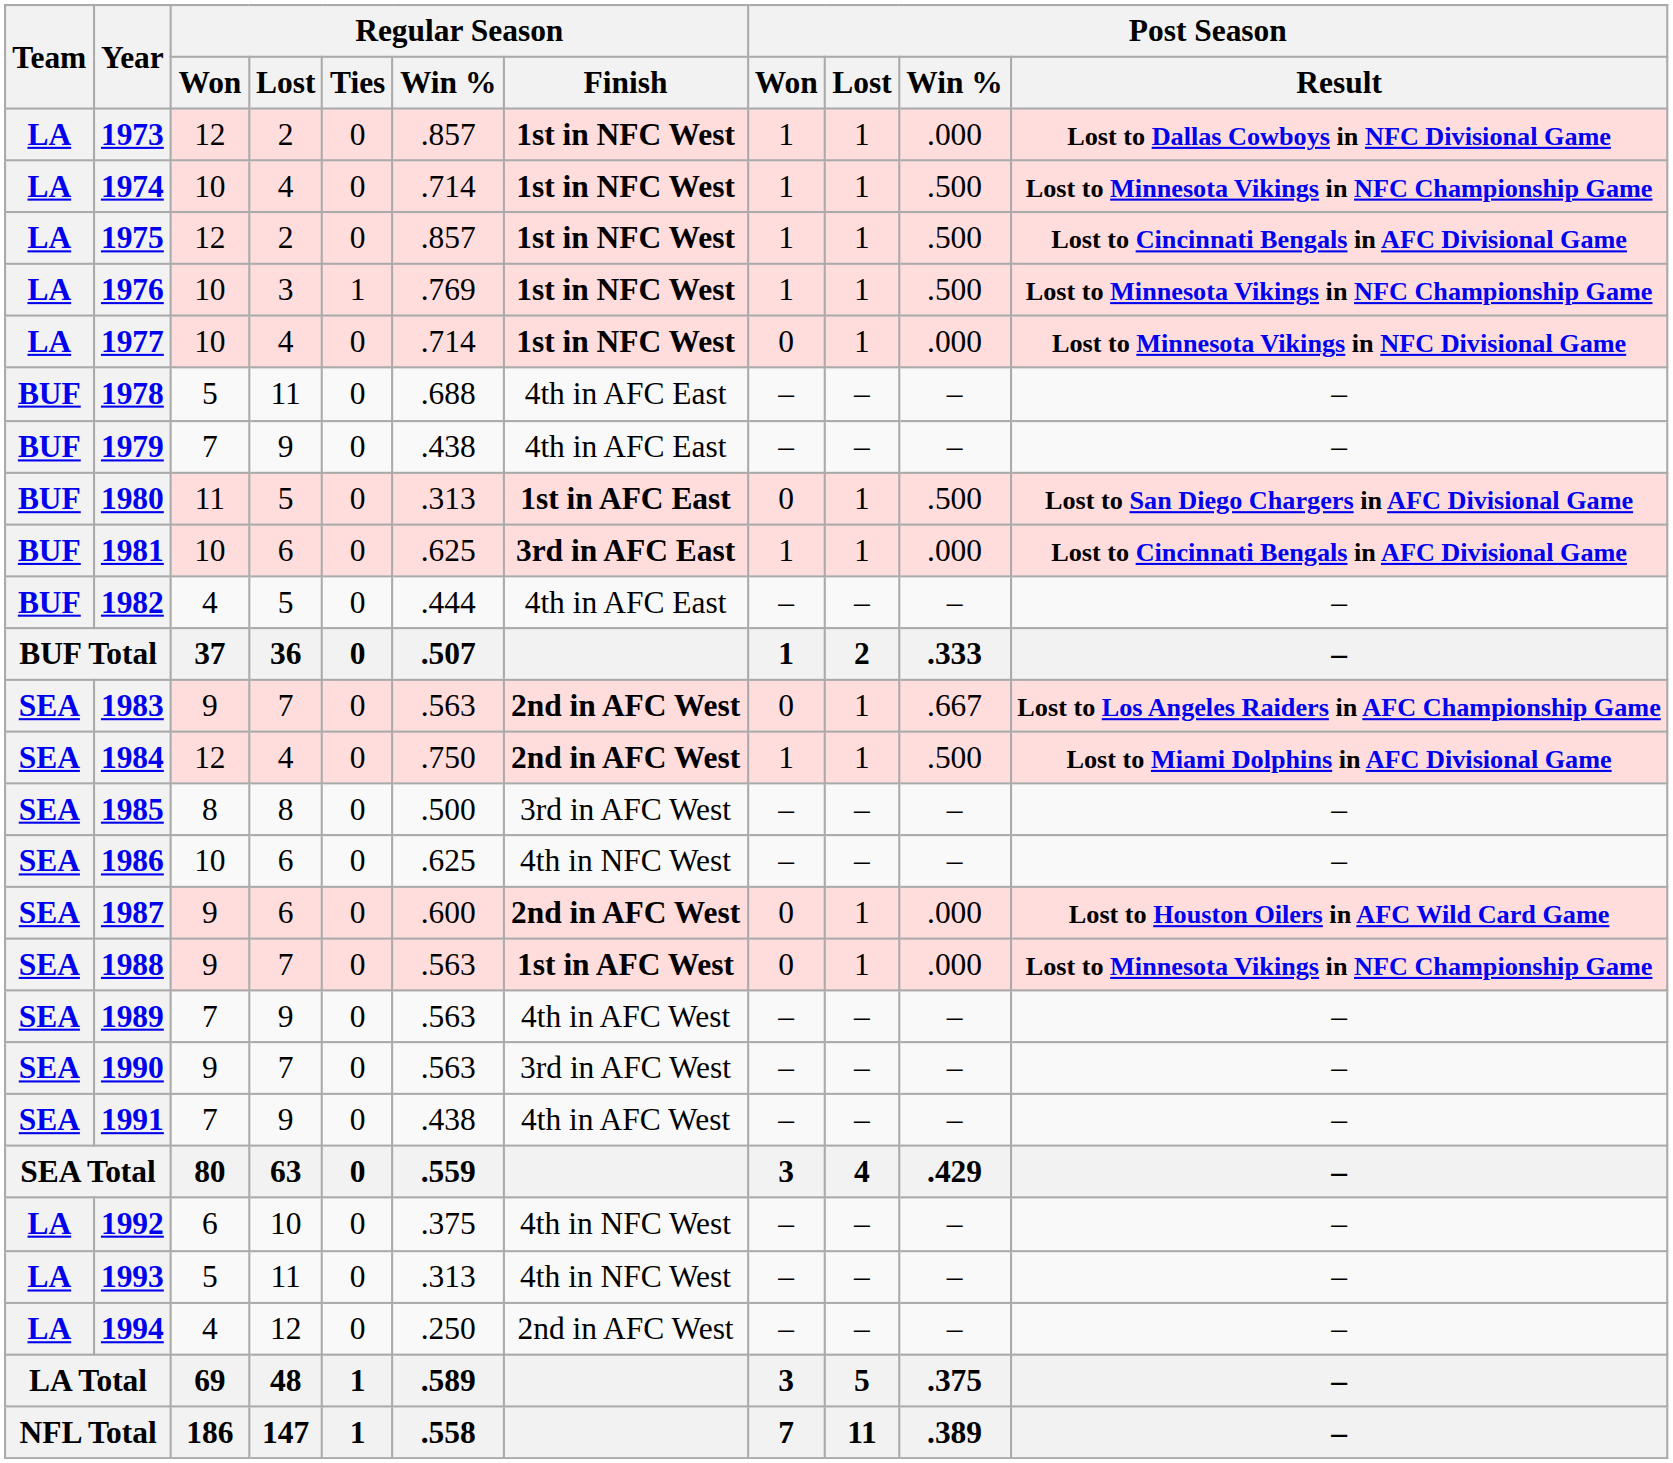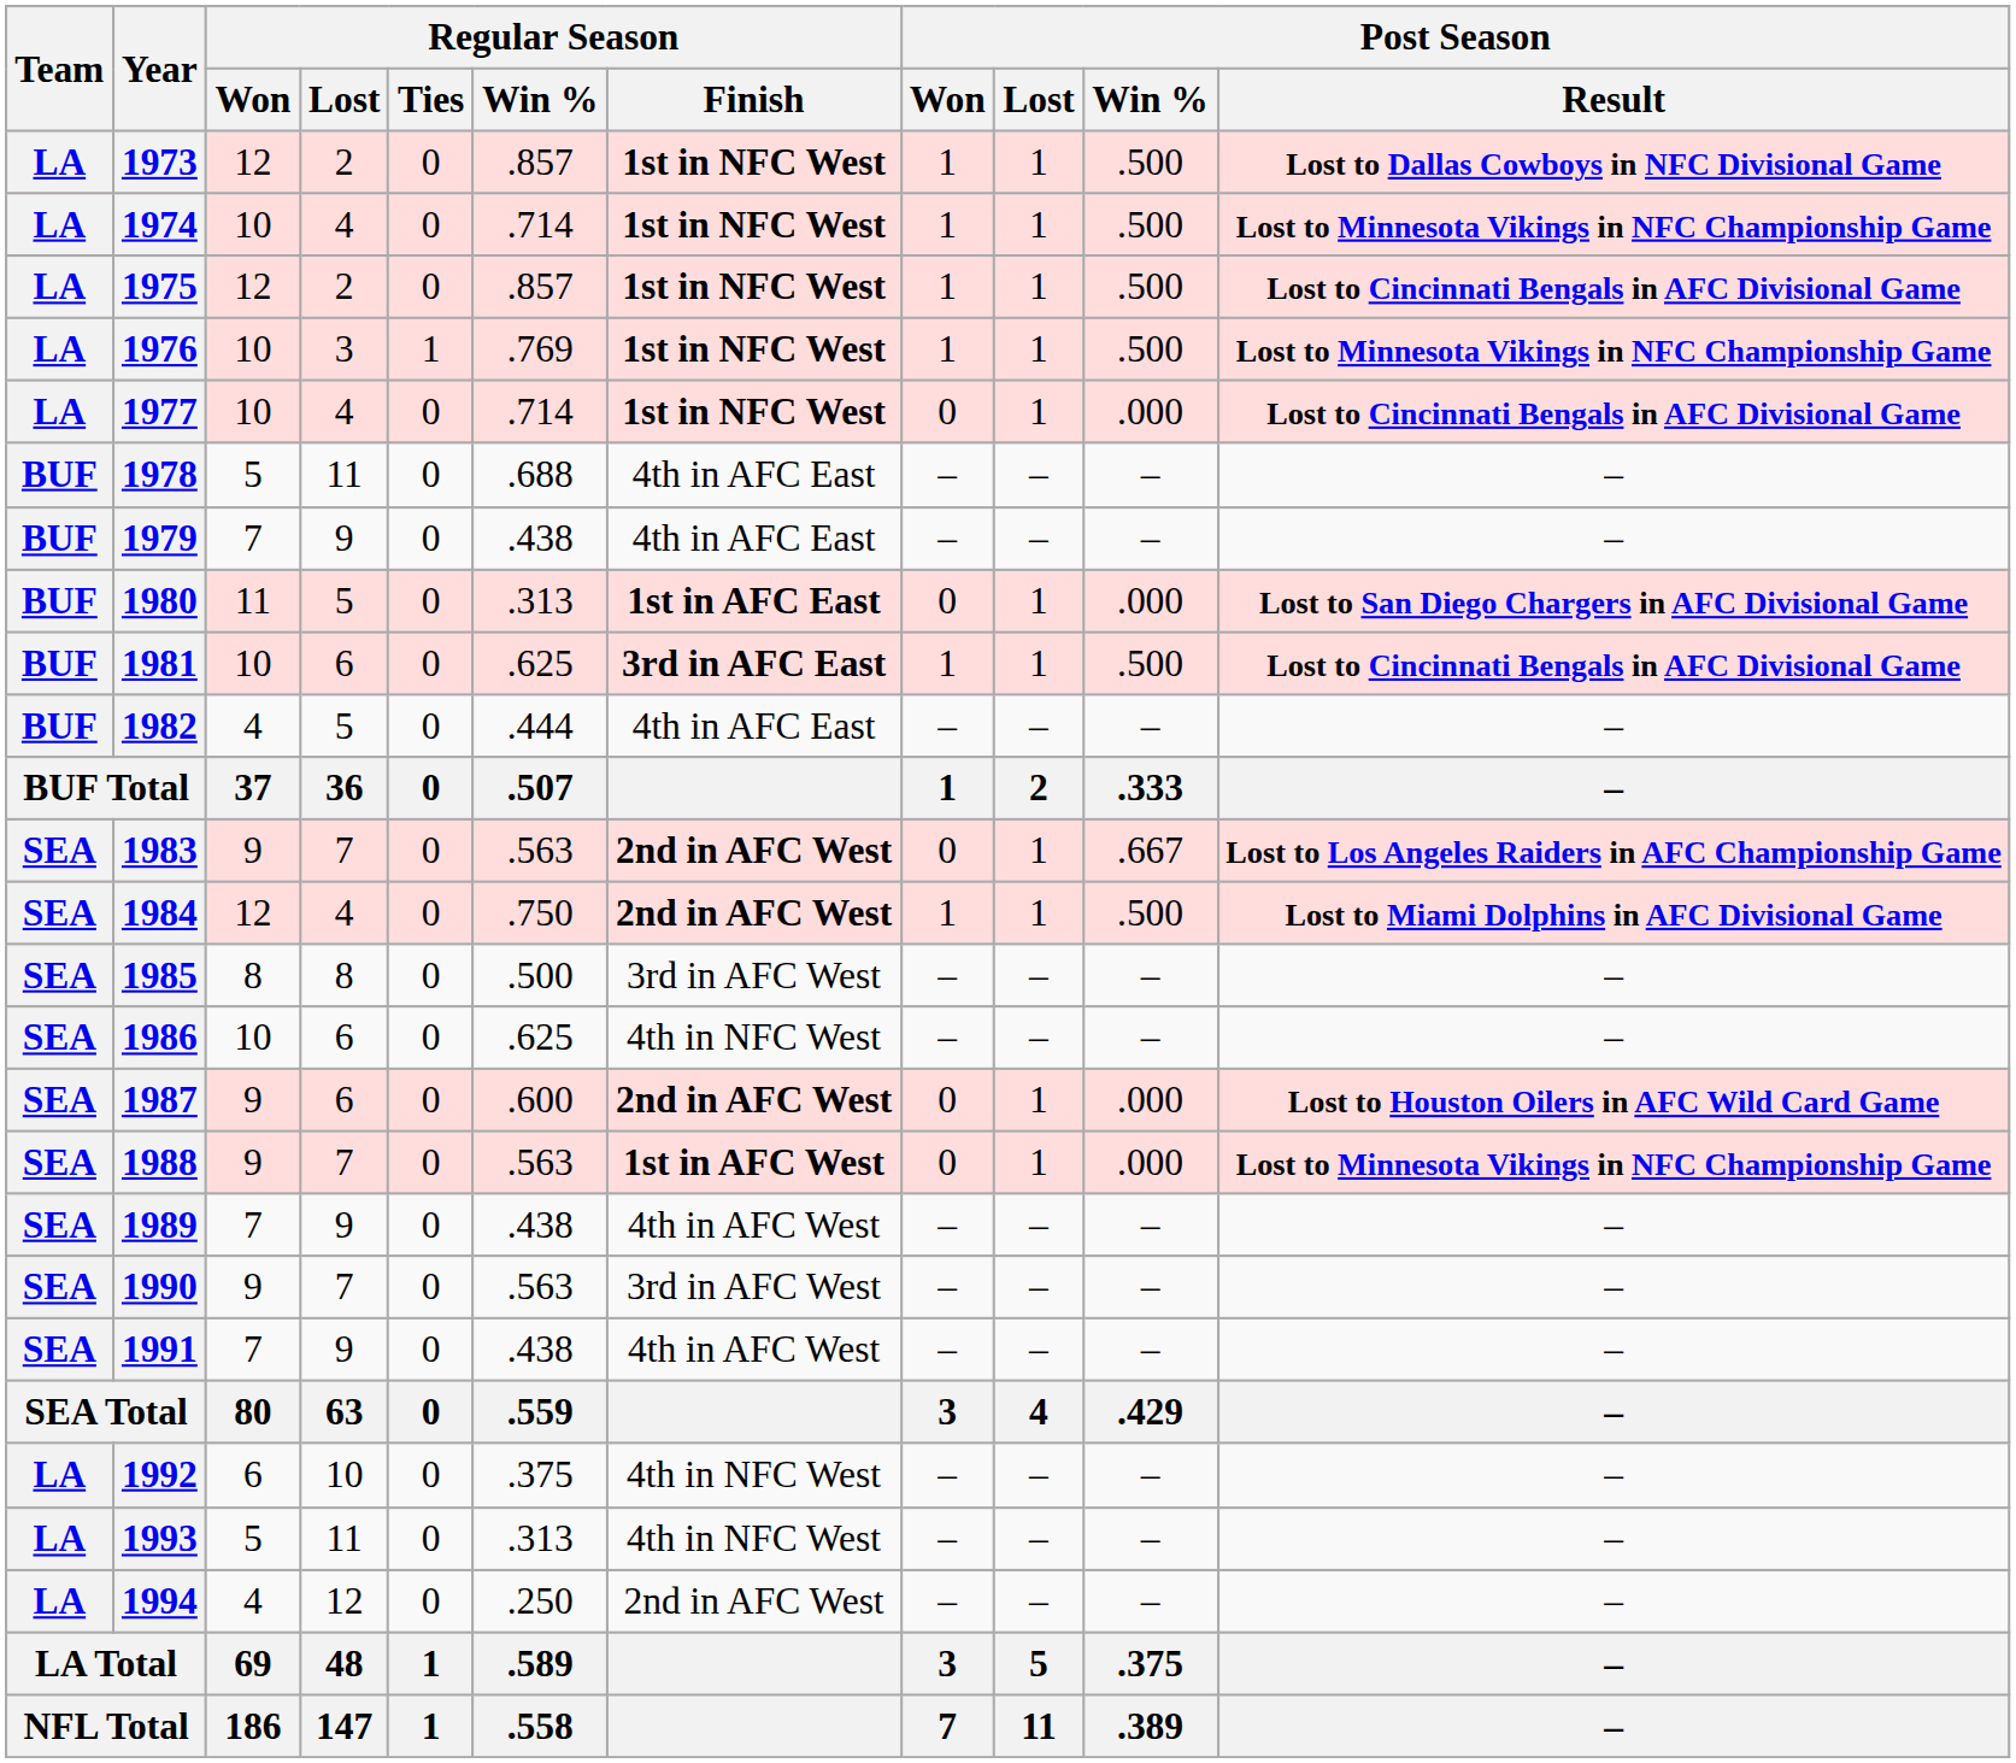1973 | Post Season / Win %: .000 -> .500
1977 | Post Season / Result: Lost to Minnesota Vikings in NFC Divisional Game -> Lost to Cincinnati Bengals in AFC Divisional Game
1980 | Post Season / Win %: .500 -> .000
1981 | Post Season / Win %: .000 -> .500
1989 | Regular Season / Win %: .563 -> .438
